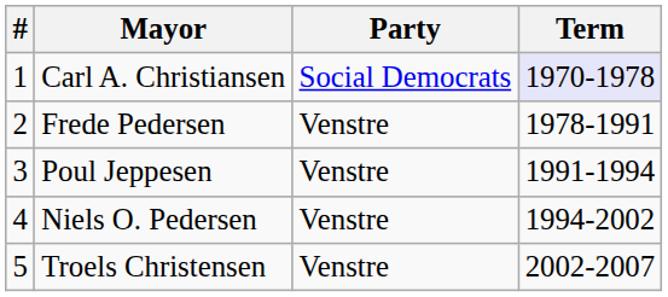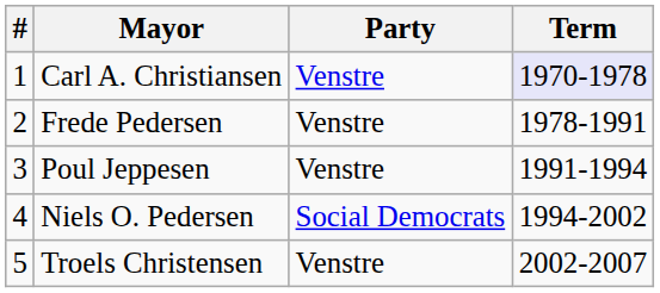Carl A. Christiansen | Party: Social Democrats -> Venstre
Niels O. Pedersen | Party: Venstre -> Social Democrats
